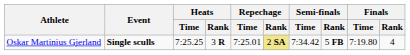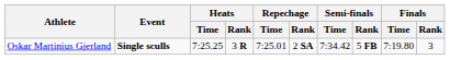Oskar Martinius Gjerland | Repechage / Rank: khaki background -> no background
Oskar Martinius Gjerland | Finals / Rank: 4 -> 3
